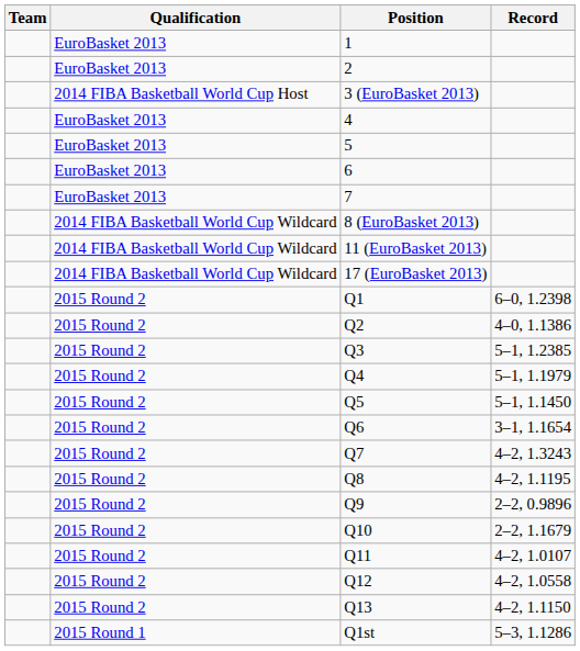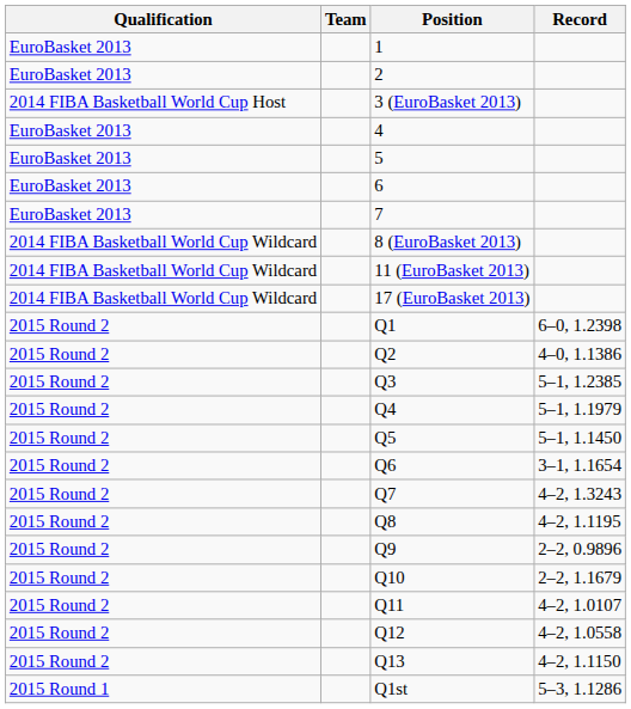columns swapped: Team <-> Qualification
